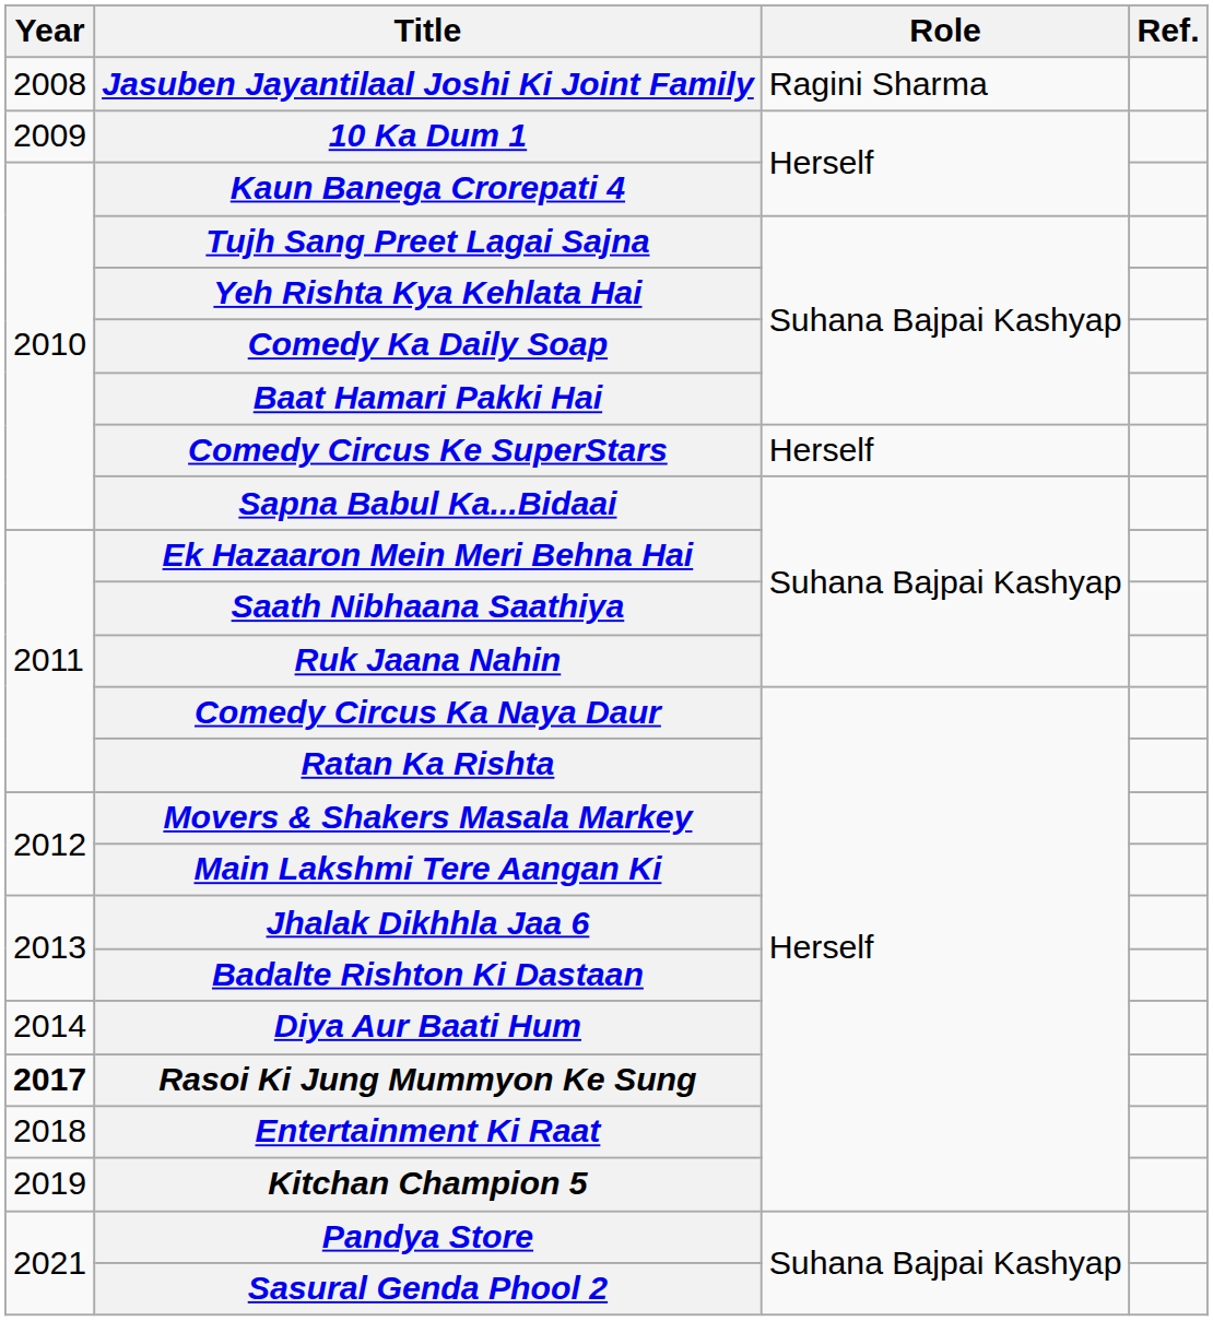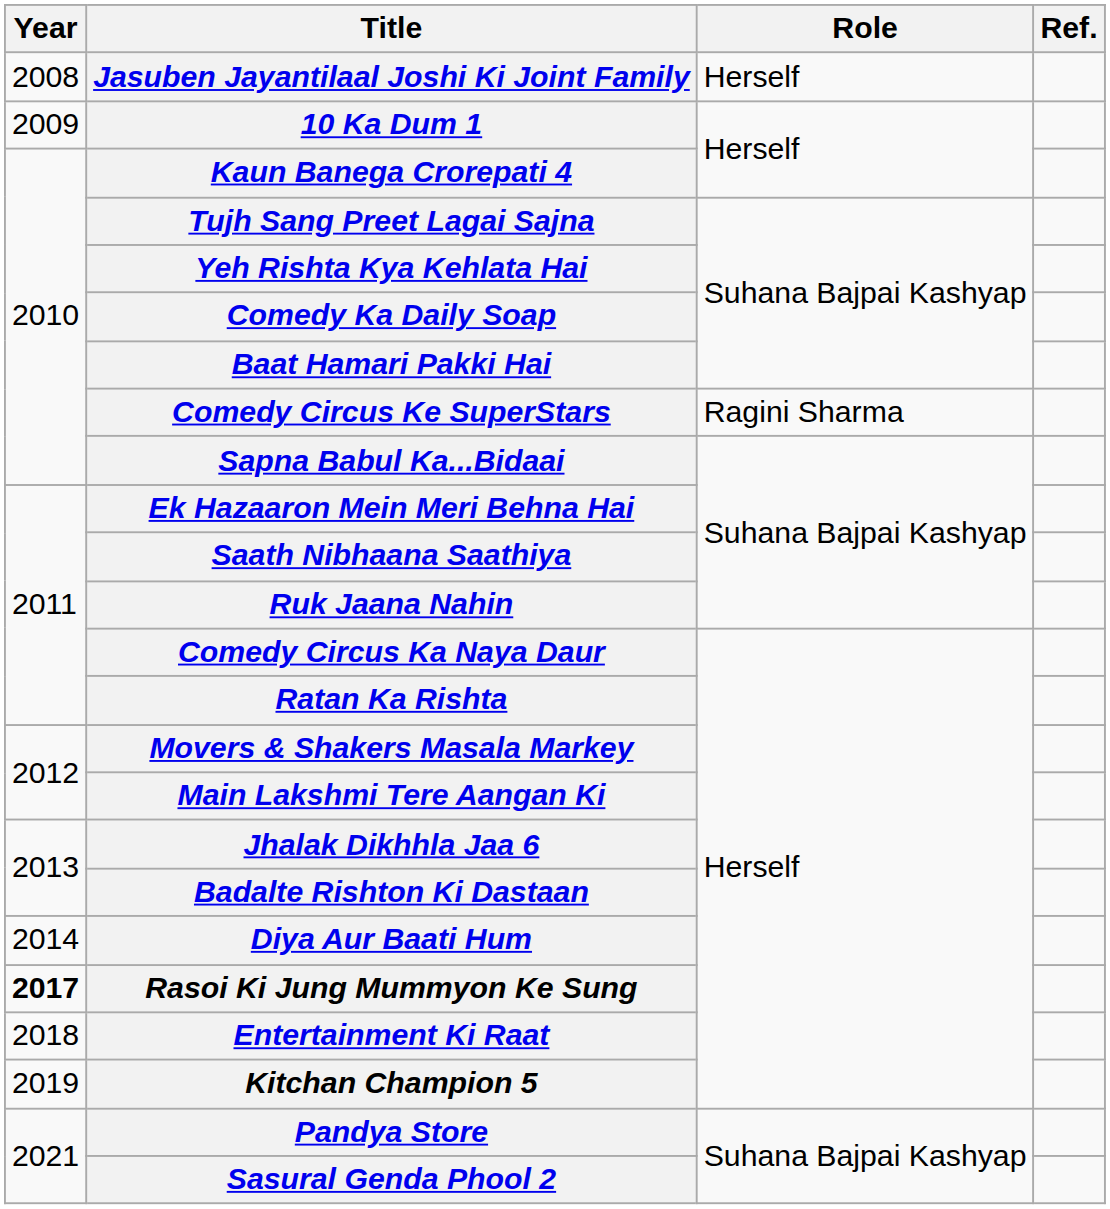Jasuben Jayantilaal Joshi Ki Joint Family | Role: Ragini Sharma -> Herself
Comedy Circus Ke SuperStars | Role: Herself -> Ragini Sharma
